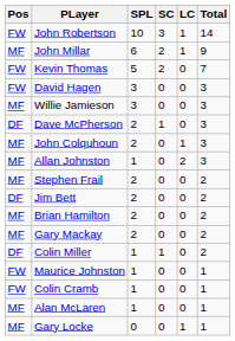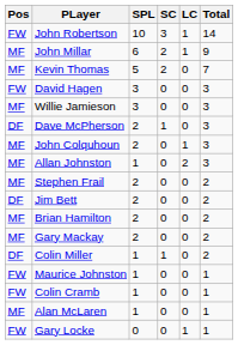Kevin Thomas | Pos: FW -> MF
Gary Locke | Pos: MF -> FW
